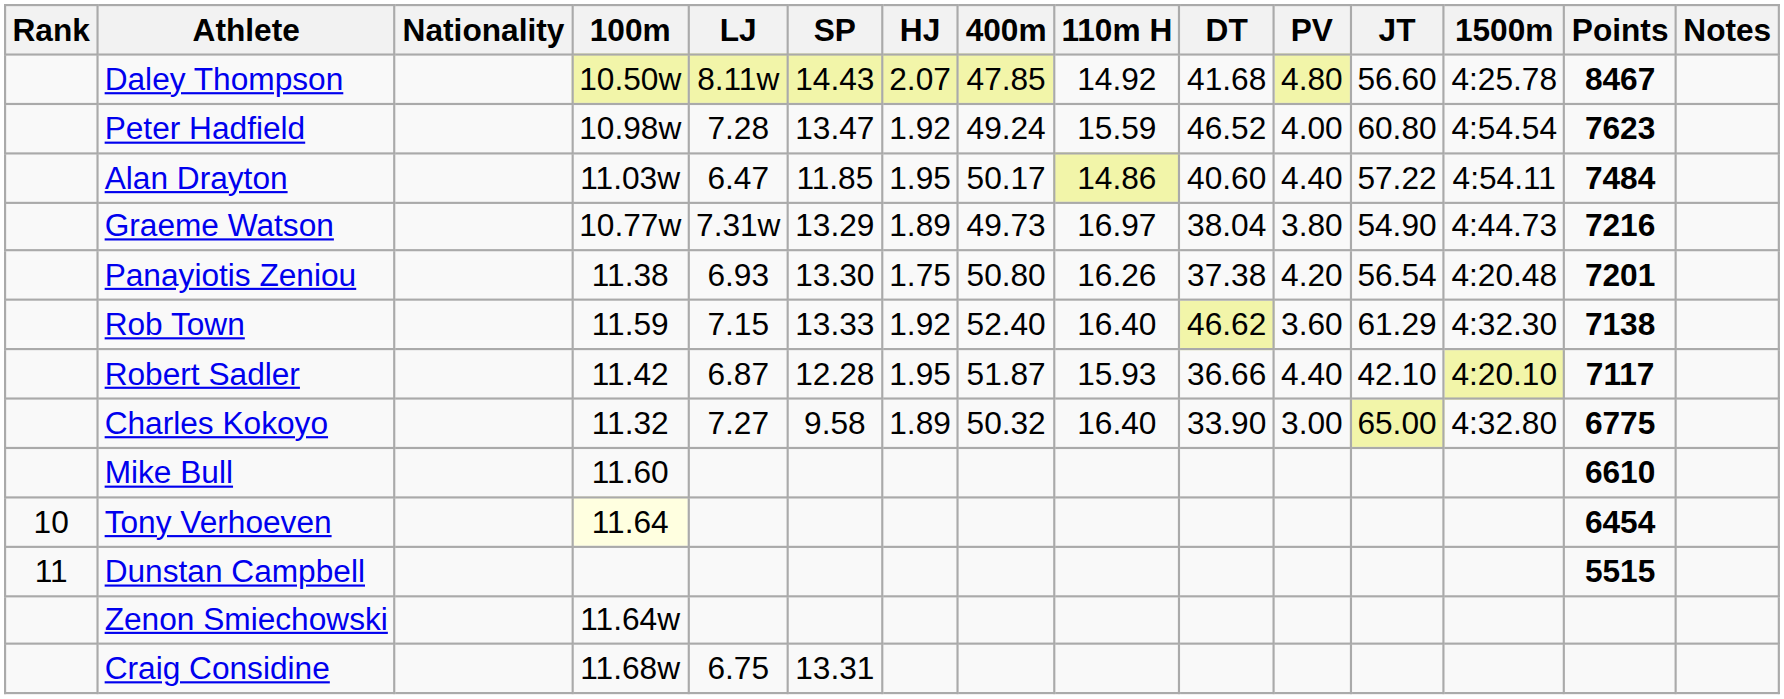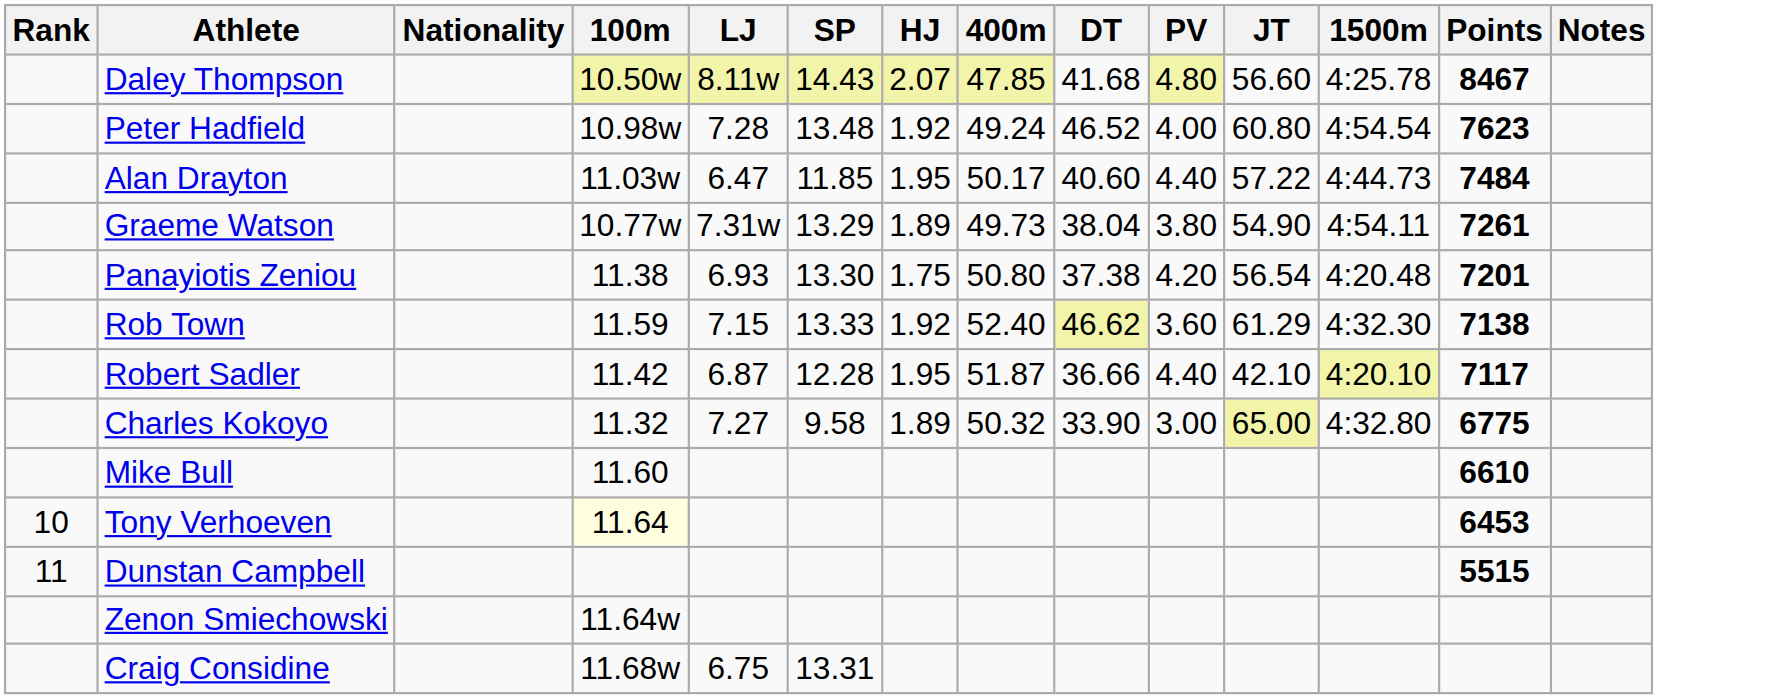- column: 110m H | 14.92 | 15.59 | 14.86 | 16.97 | 16.26 | 16.40 | 15.93 | 16.40
Peter Hadfield | SP: 13.47 -> 13.48
Alan Drayton | 1500m: 4:54.11 -> 4:44.73
Graeme Watson | 1500m: 4:44.73 -> 4:54.11
Graeme Watson | Points: 7216 -> 7261
Tony Verhoeven | Points: 6454 -> 6453
